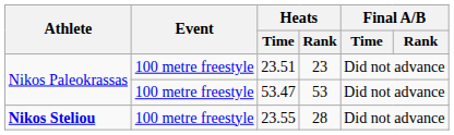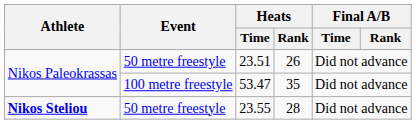23.51 | Event: 100 metre freestyle -> 50 metre freestyle
23.51 | Heats / Rank: 23 -> 26
53.47 | Heats / Rank: 53 -> 35
23.55 | Event: 100 metre freestyle -> 50 metre freestyle
